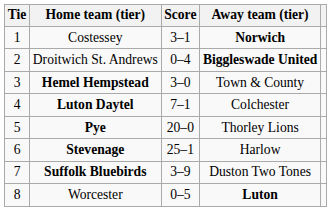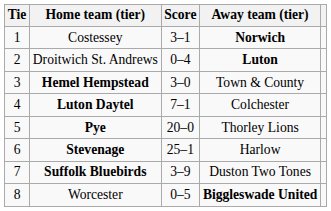Droitwich St. Andrews | Away team (tier): Biggleswade United -> Luton
Worcester | Away team (tier): Luton -> Biggleswade United
